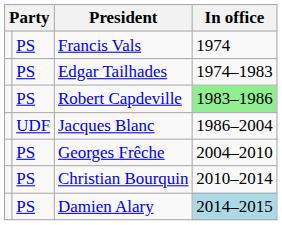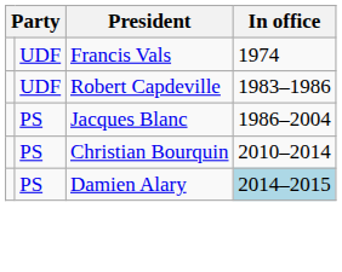Francis Vals | column 2: PS -> UDF
- row: PS | Edgar Tailhades | 1974–1983
Robert Capdeville | column 2: PS -> UDF
Robert Capdeville | In office: lightgreen background -> no background
Jacques Blanc | column 2: UDF -> PS
- row: PS | Georges Frêche | 2004–2010
